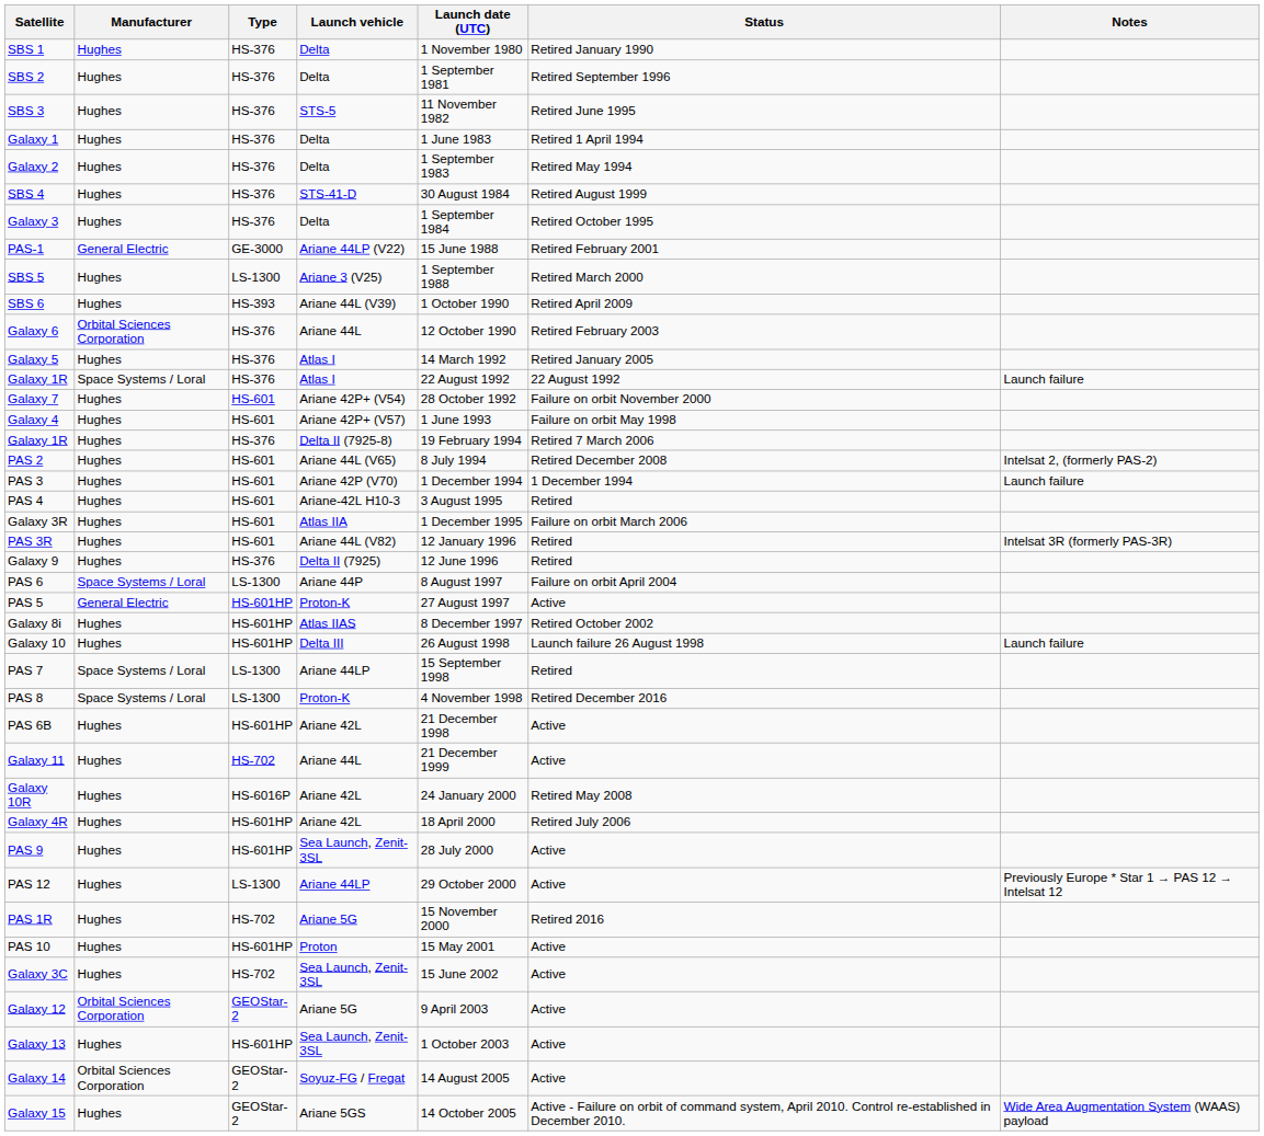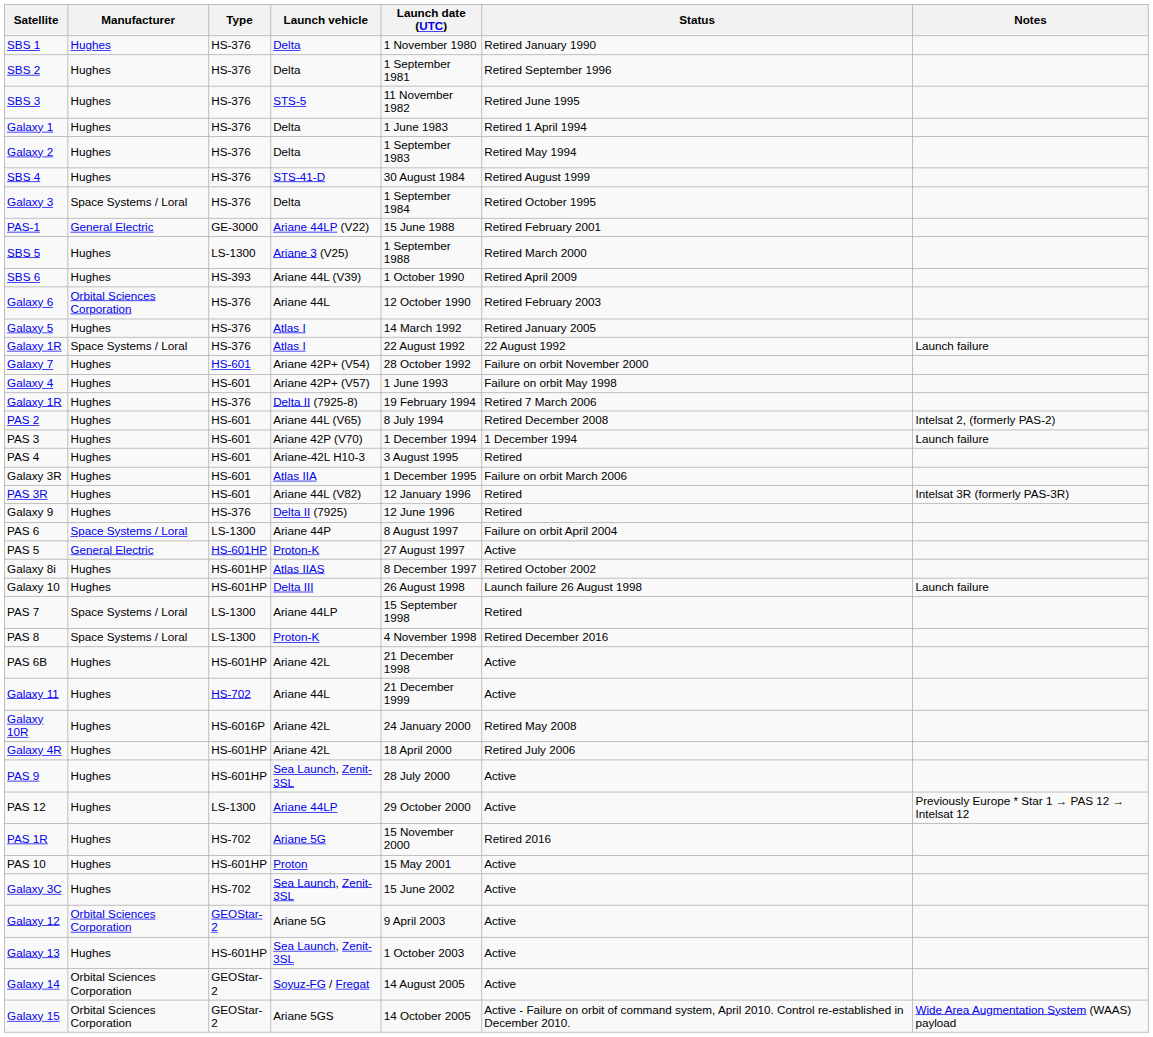Galaxy 3 | Manufacturer: Hughes -> Space Systems / Loral
Galaxy 15 | Manufacturer: Hughes -> Orbital Sciences Corporation
